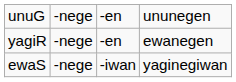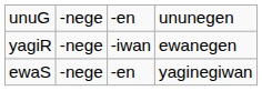yagiR | column 3: -en -> -iwan
ewaS | column 3: -iwan -> -en
